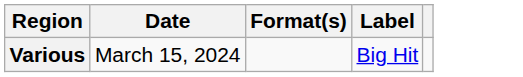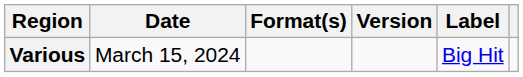+ column: Version
